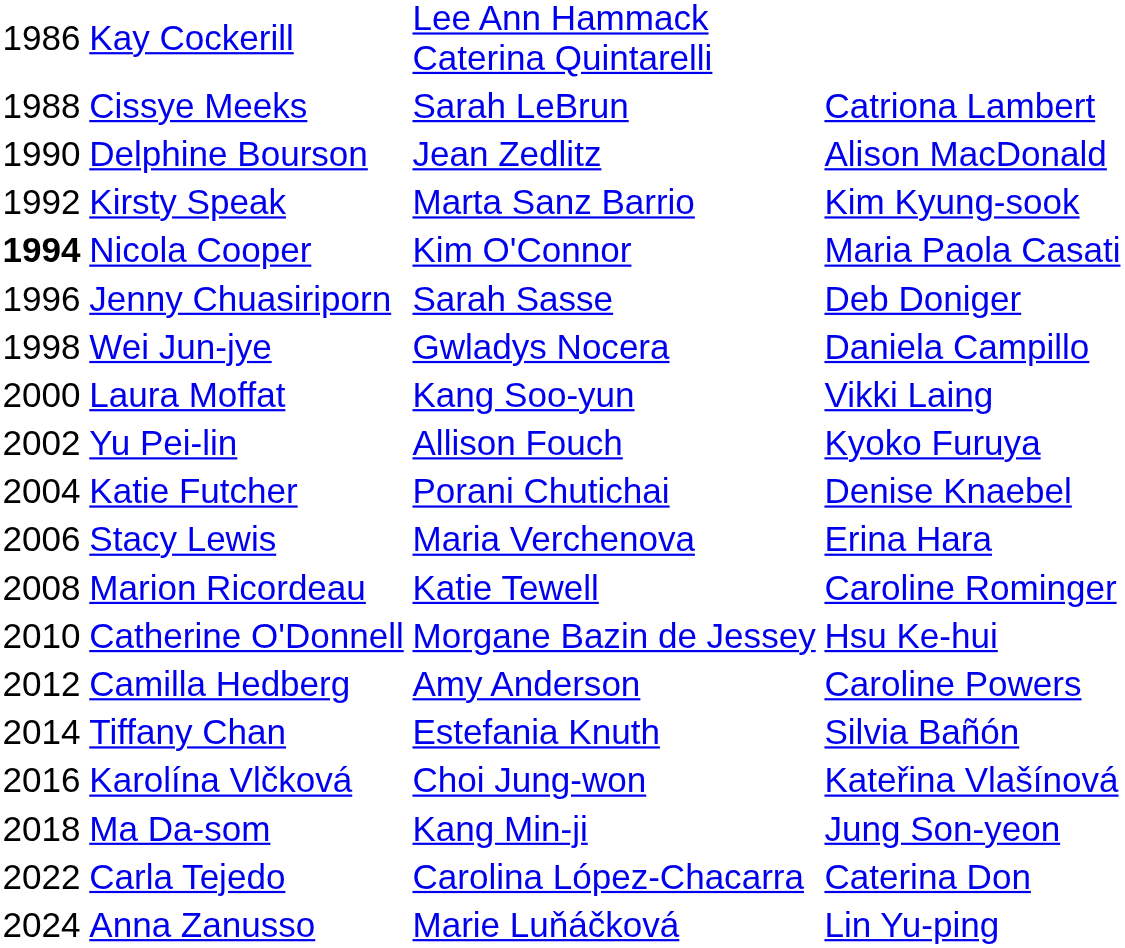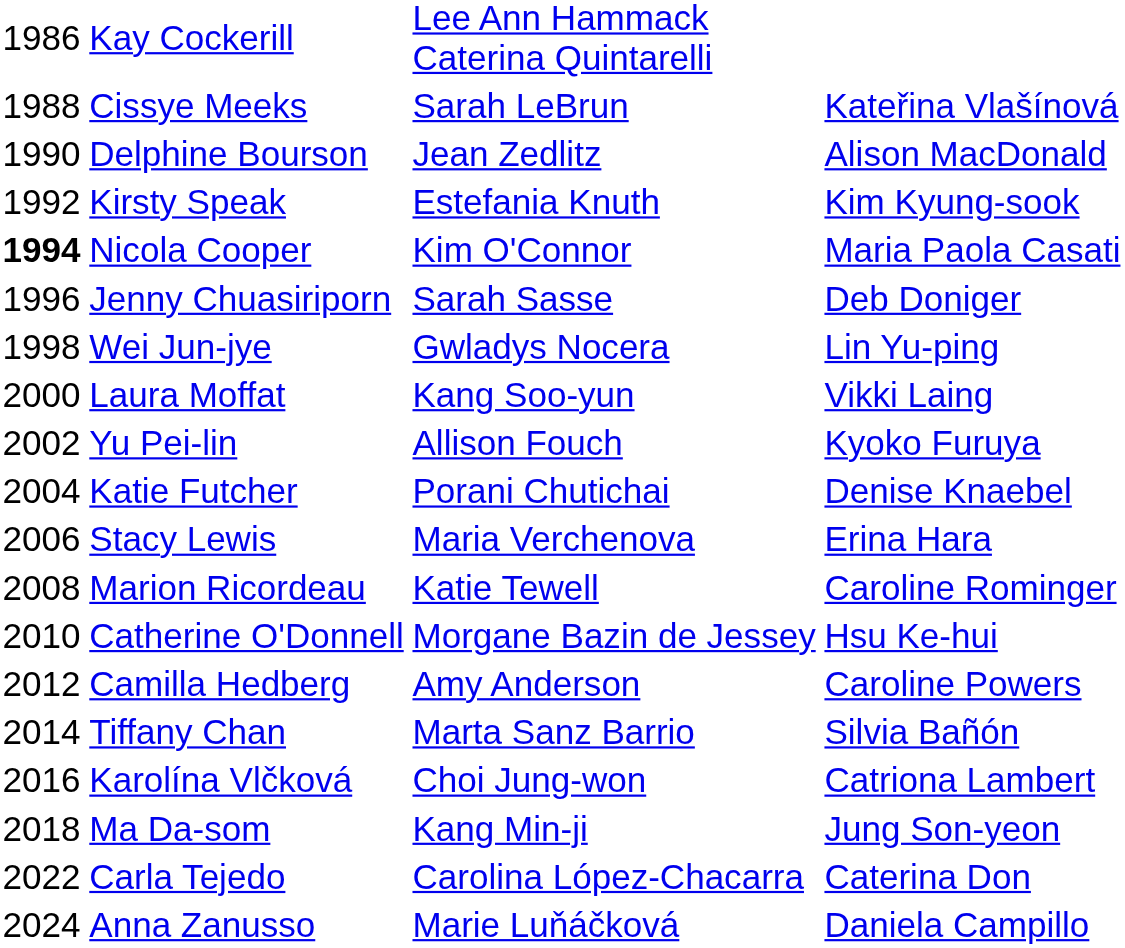Cissye Meeks | column 4: Catriona Lambert -> Kateřina Vlašínová
Kirsty Speak | column 3: Marta Sanz Barrio -> Estefania Knuth
Wei Jun-jye | column 4: Daniela Campillo -> Lin Yu-ping
Tiffany Chan | column 3: Estefania Knuth -> Marta Sanz Barrio
Karolína Vlčková | column 4: Kateřina Vlašínová -> Catriona Lambert
Anna Zanusso | column 4: Lin Yu-ping -> Daniela Campillo
